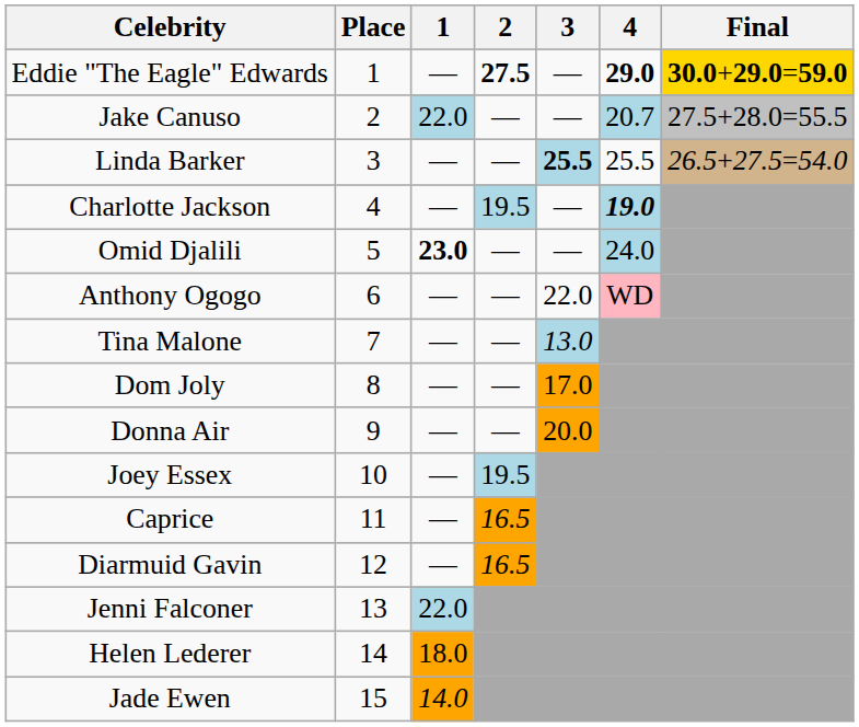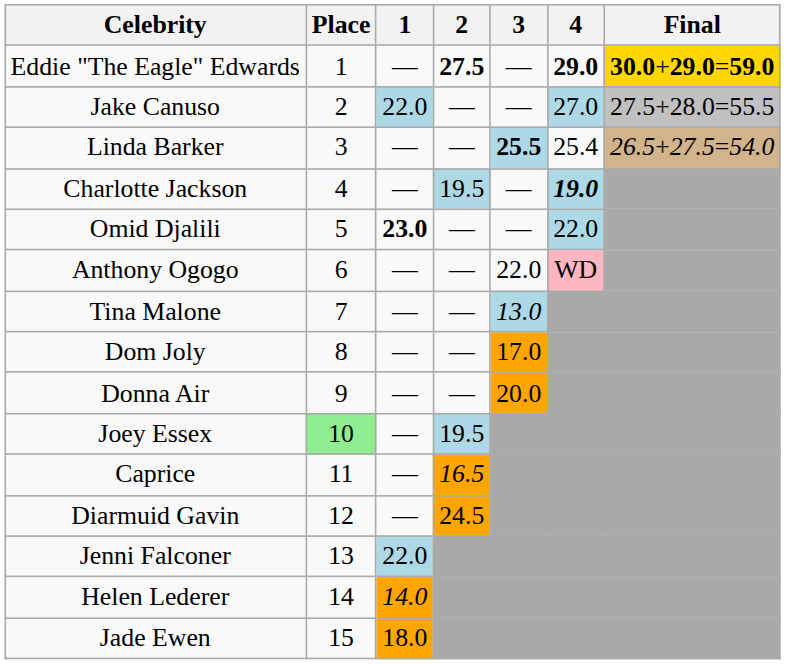Jake Canuso | 4: 20.7 -> 27.0
Linda Barker | 4: 25.5 -> 25.4
Omid Djalili | 4: 24.0 -> 22.0
Joey Essex | Place: no background -> lightgreen background
Diarmuid Gavin | 2: 16.5 -> 24.5
Helen Lederer | 1: 18.0 -> 14.0
Jade Ewen | 1: 14.0 -> 18.0
